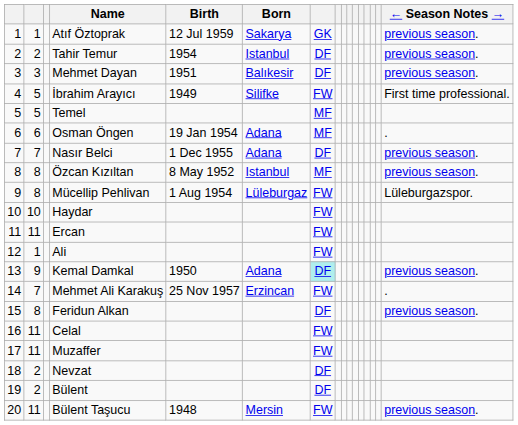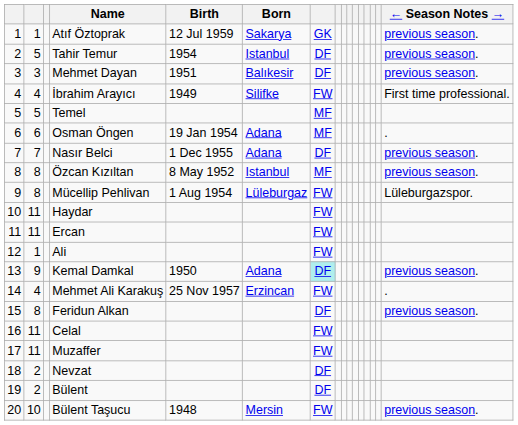Tahir Temur | column 2: 2 -> 5
İbrahim Arayıcı | column 2: 5 -> 4
Haydar | column 2: 10 -> 11
Mehmet Ali Karakuş | column 2: 7 -> 4
Bülent Taşucu | column 2: 11 -> 10
